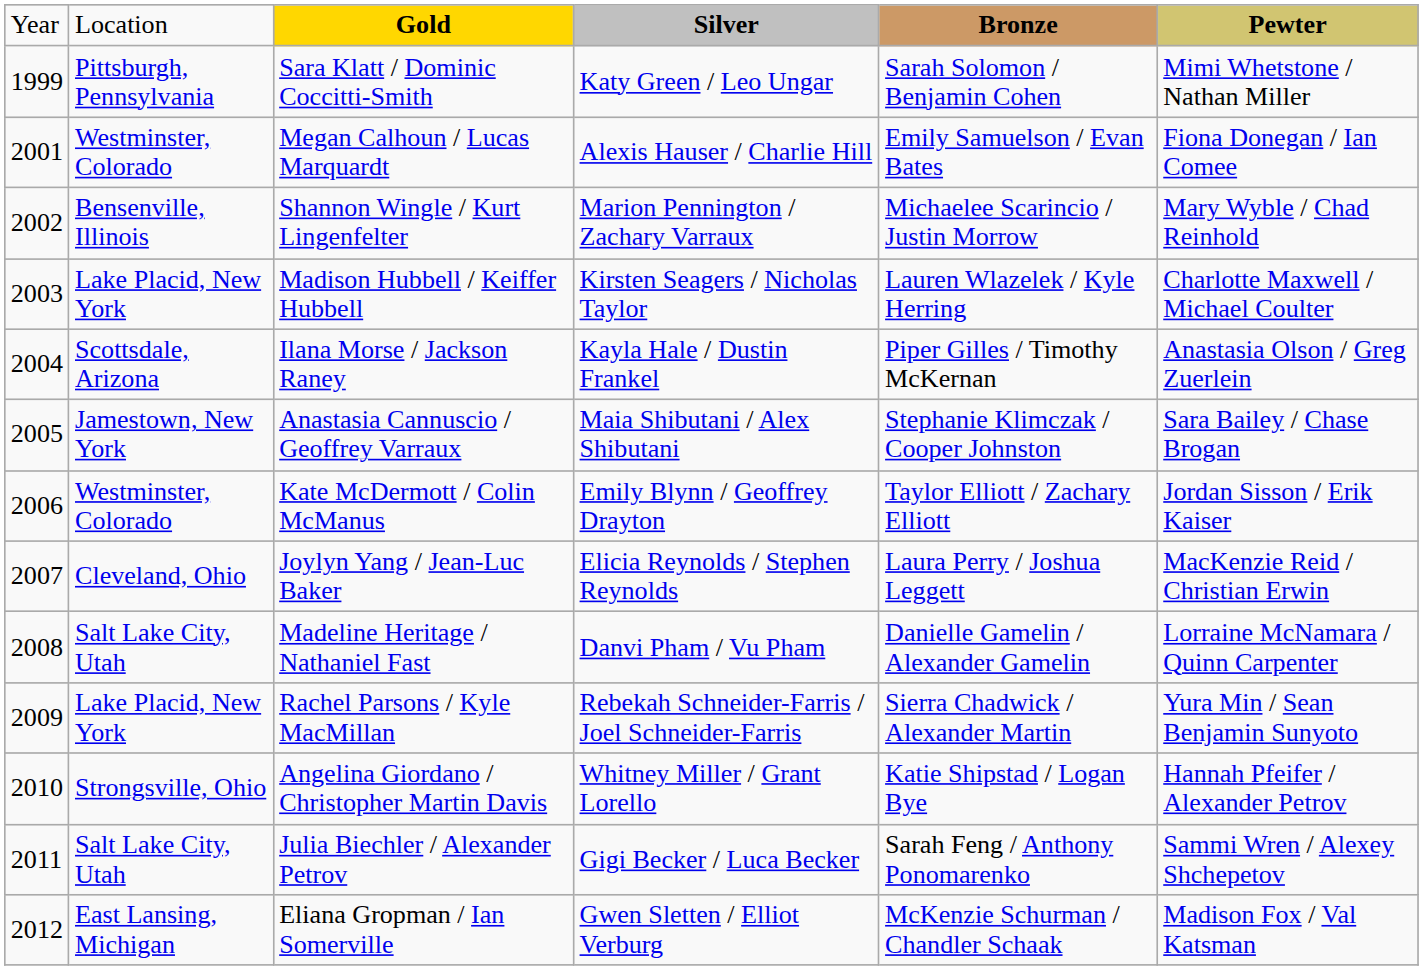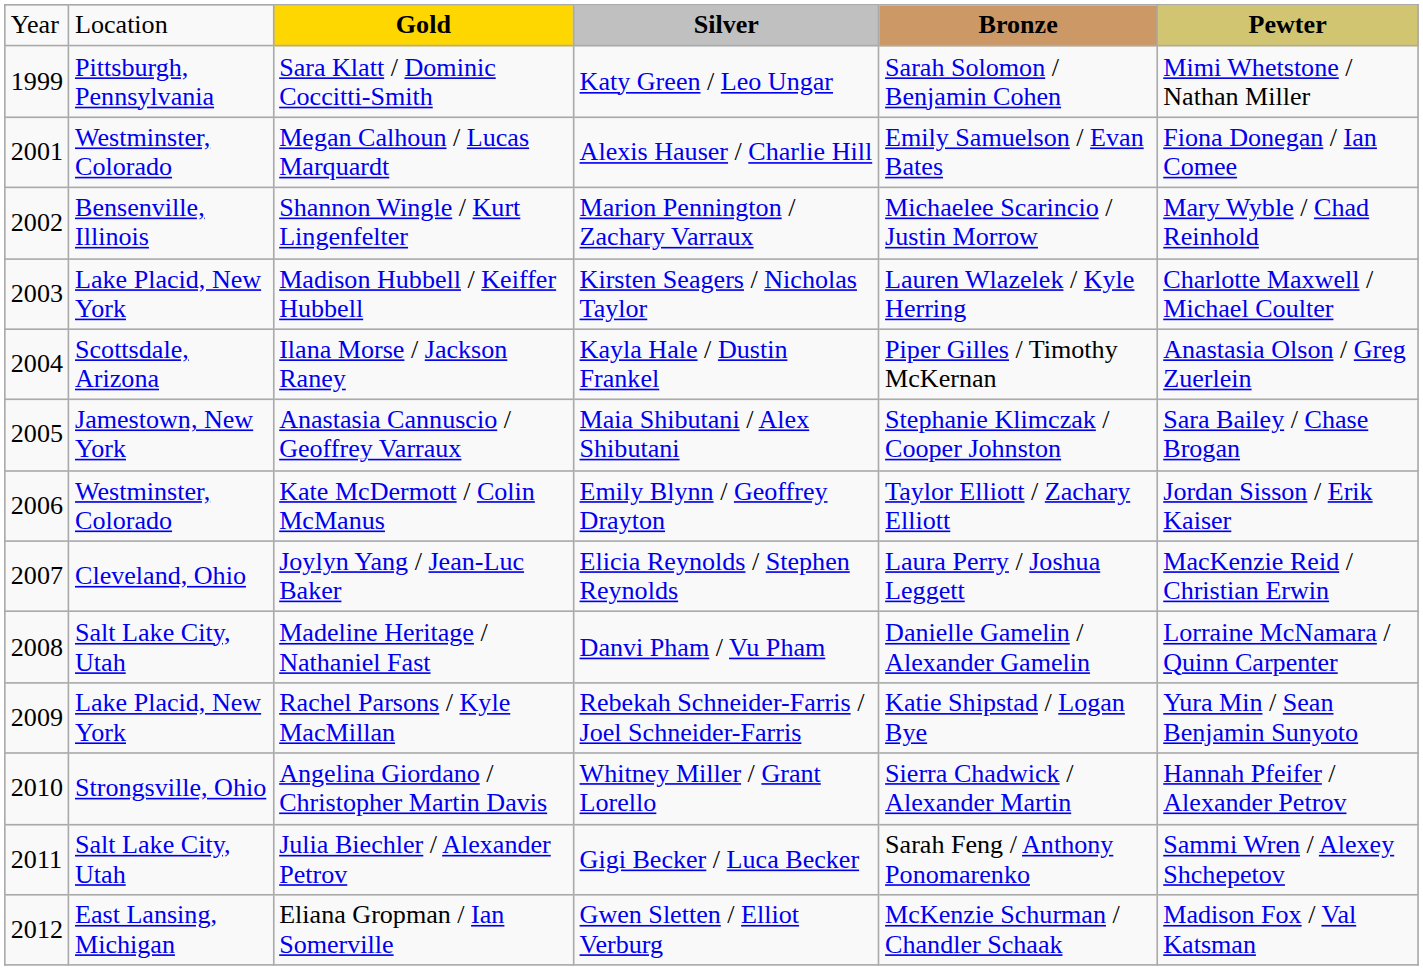Rachel Parsons / Kyle MacMillan | column 5: Sierra Chadwick / Alexander Martin -> Katie Shipstad / Logan Bye
Angelina Giordano / Christopher Martin Davis | column 5: Katie Shipstad / Logan Bye -> Sierra Chadwick / Alexander Martin
